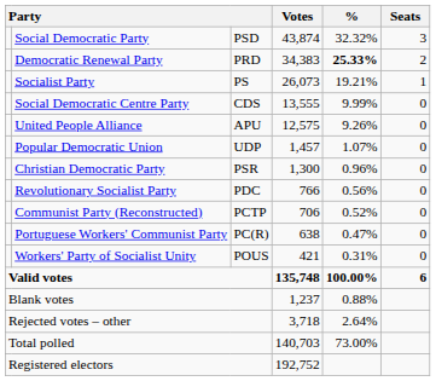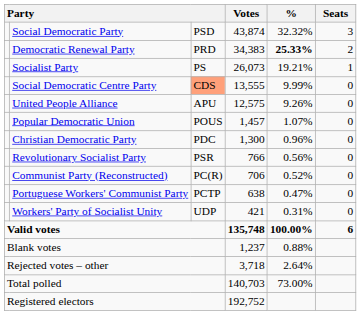Social Democratic Centre Party | column 3: no background -> lightsalmon background
Popular Democratic Union | column 3: UDP -> POUS
Christian Democratic Party | column 3: PSR -> PDC
Revolutionary Socialist Party | column 3: PDC -> PSR
Communist Party (Reconstructed) | column 3: PCTP -> PC(R)
Portuguese Workers' Communist Party | column 3: PC(R) -> PCTP
Workers' Party of Socialist Unity | column 3: POUS -> UDP
